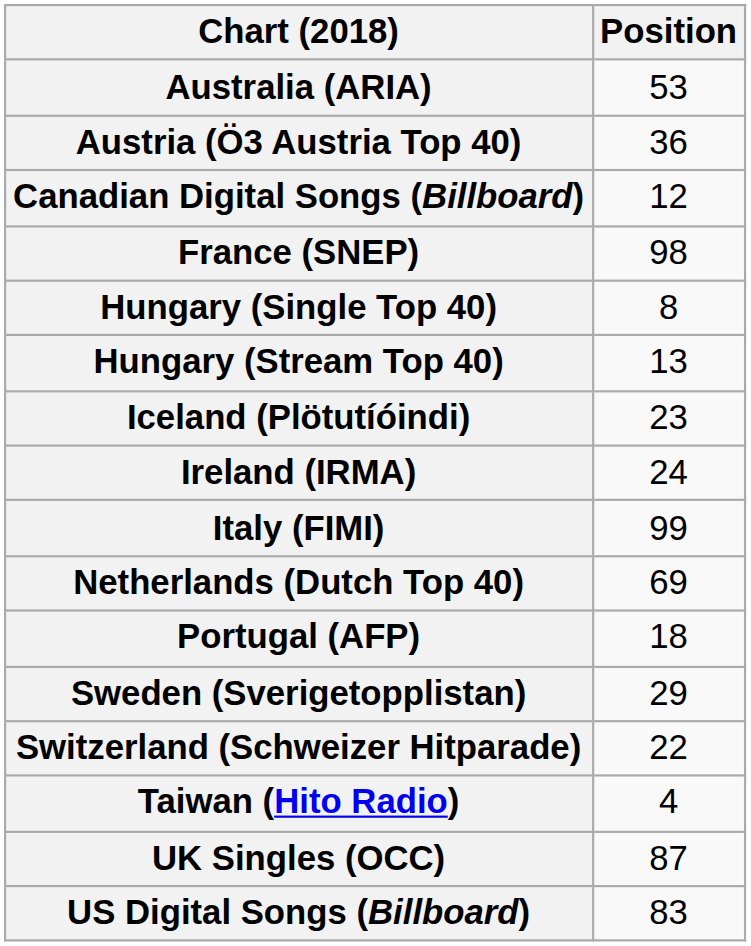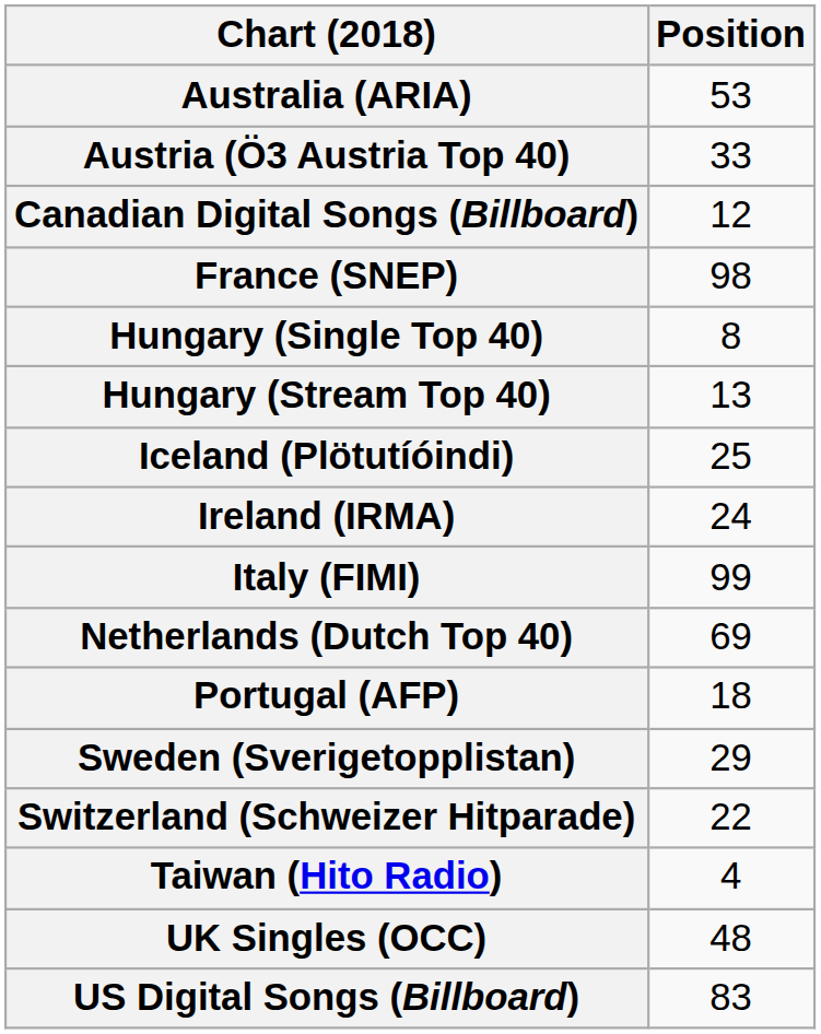Austria (Ö3 Austria Top 40) | Position: 36 -> 33
Iceland (Plötutíóindi) | Position: 23 -> 25
UK Singles (OCC) | Position: 87 -> 48
